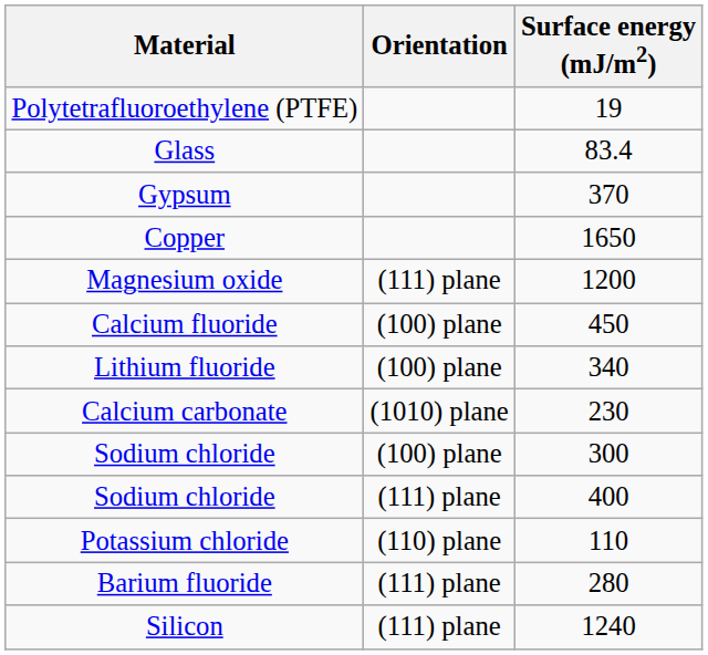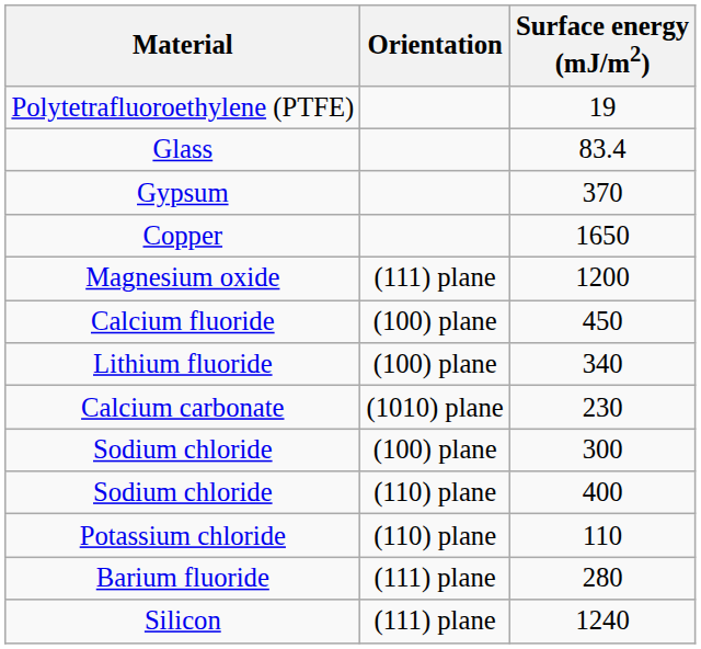Sodium chloride / 400 | Orientation: (111) plane -> (110) plane
